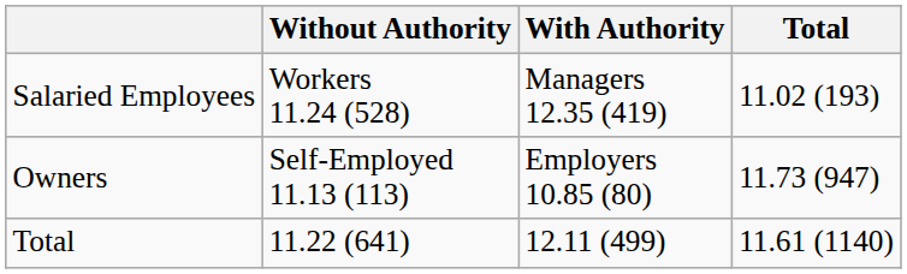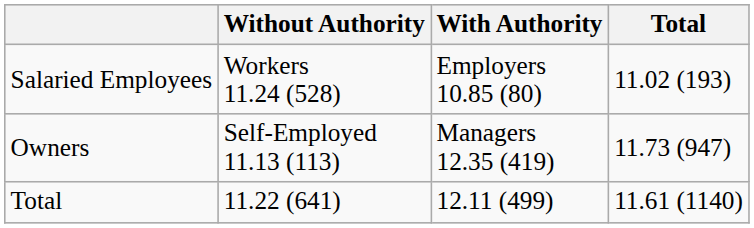Salaried Employees | With Authority: Managers 12.35 (419) -> Employers 10.85 (80)
Owners | With Authority: Employers 10.85 (80) -> Managers 12.35 (419)
